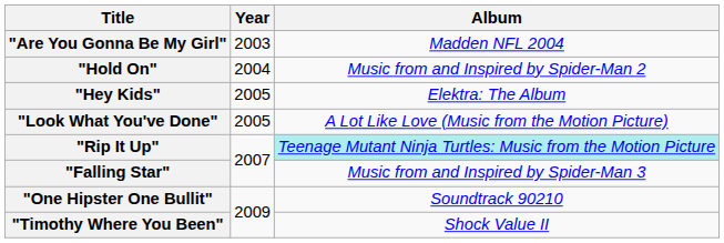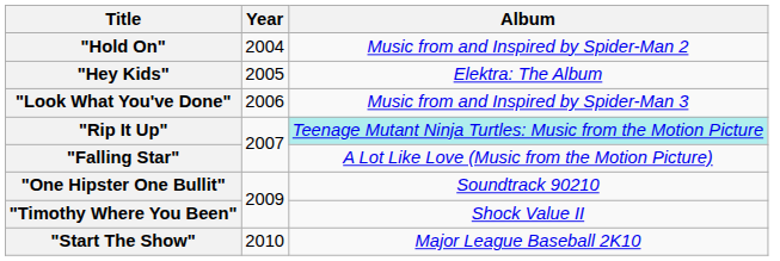- row: "Are You Gonna Be My Girl" | 2003 | Madden NFL 2004
"Look What You've Done" | Year: 2005 -> 2006
"Look What You've Done" | Album: A Lot Like Love (Music from the Motion Picture) -> Music from and Inspired by Spider-Man 3
"Falling Star" | Album: Music from and Inspired by Spider-Man 3 -> A Lot Like Love (Music from the Motion Picture)
+ row: "Start The Show" | 2010 | Major League Baseball 2K10
